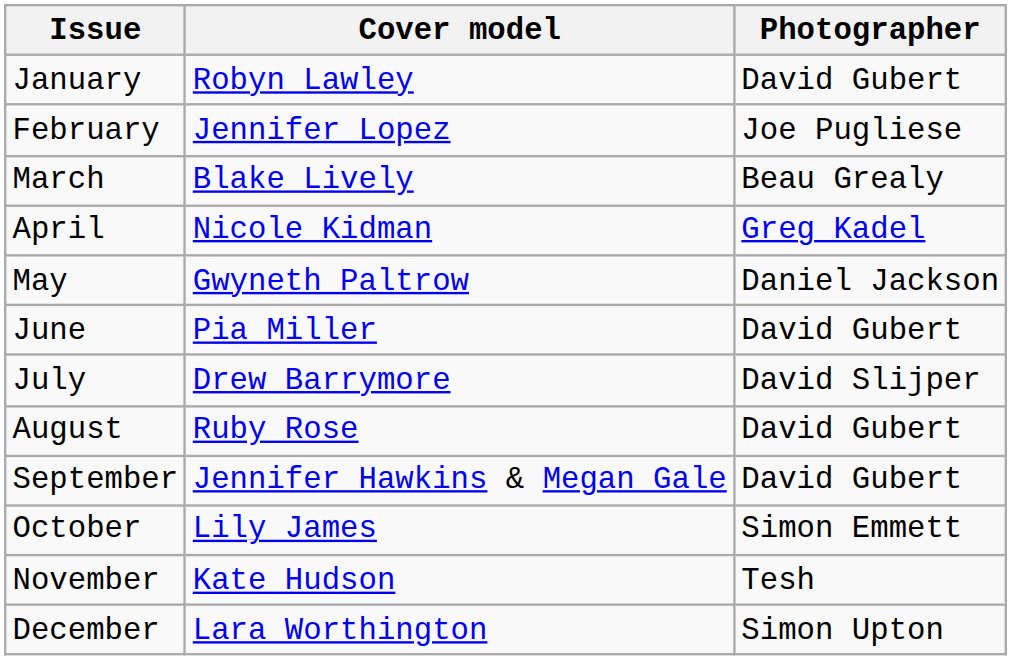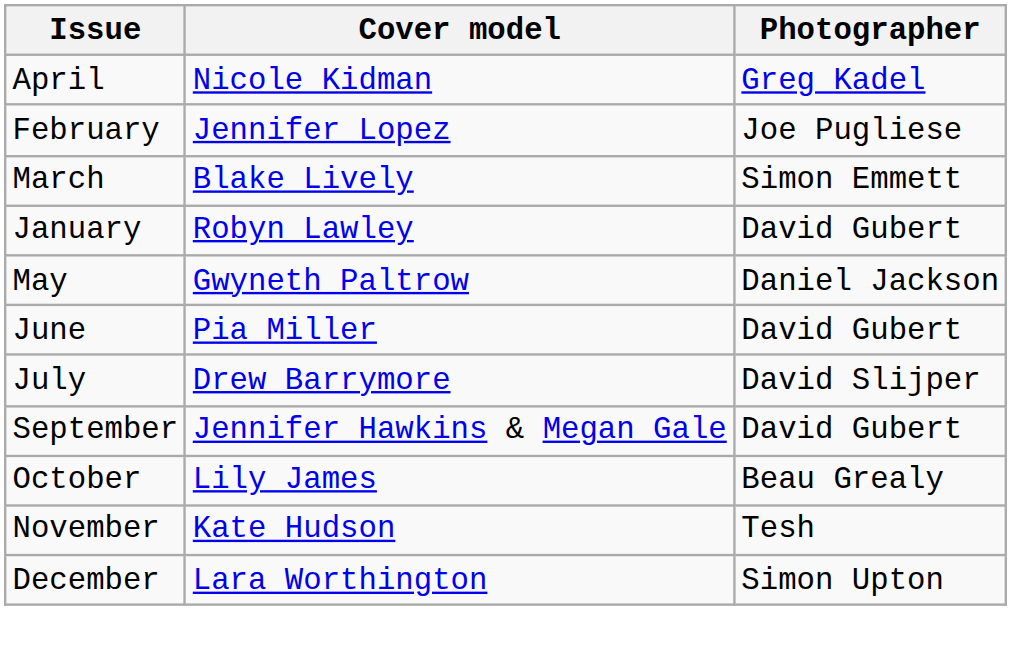rows swapped: January <-> April
March | Photographer: Beau Grealy -> Simon Emmett
- row: August | Ruby Rose | David Gubert
October | Photographer: Simon Emmett -> Beau Grealy
